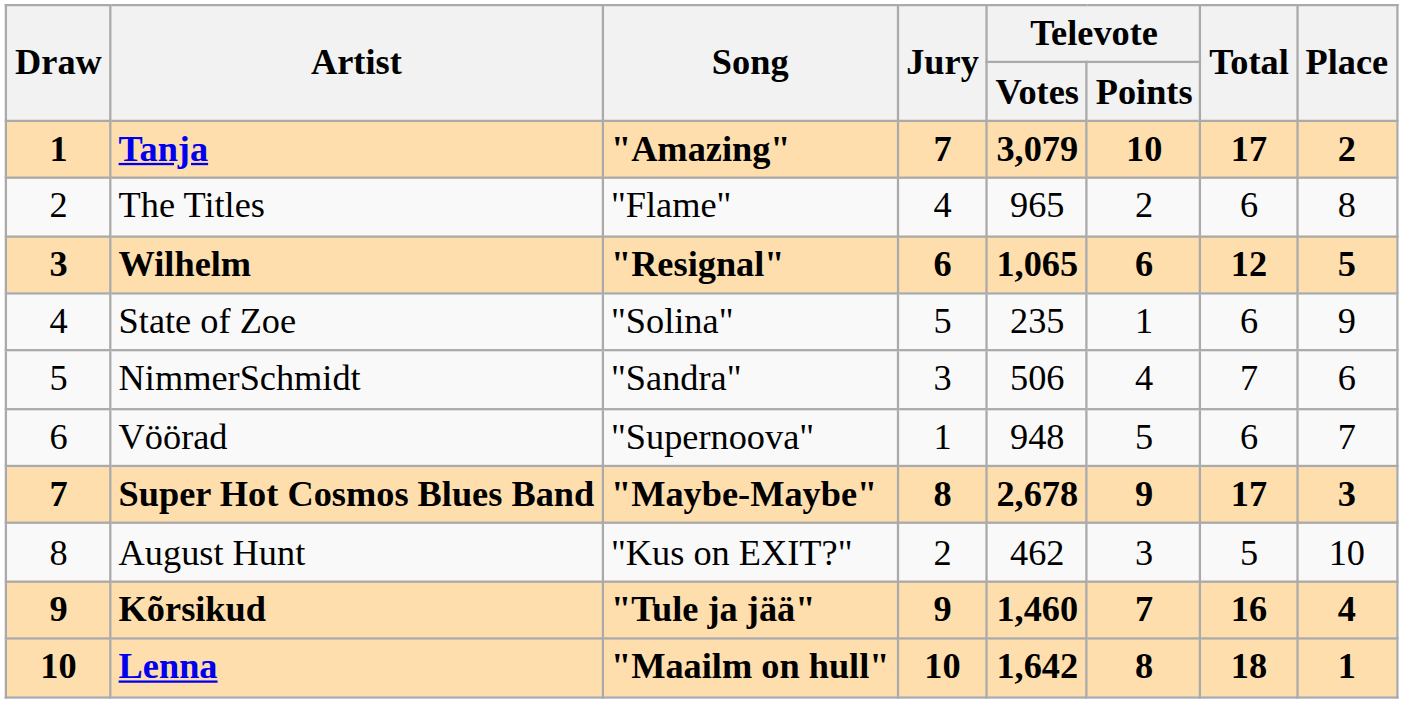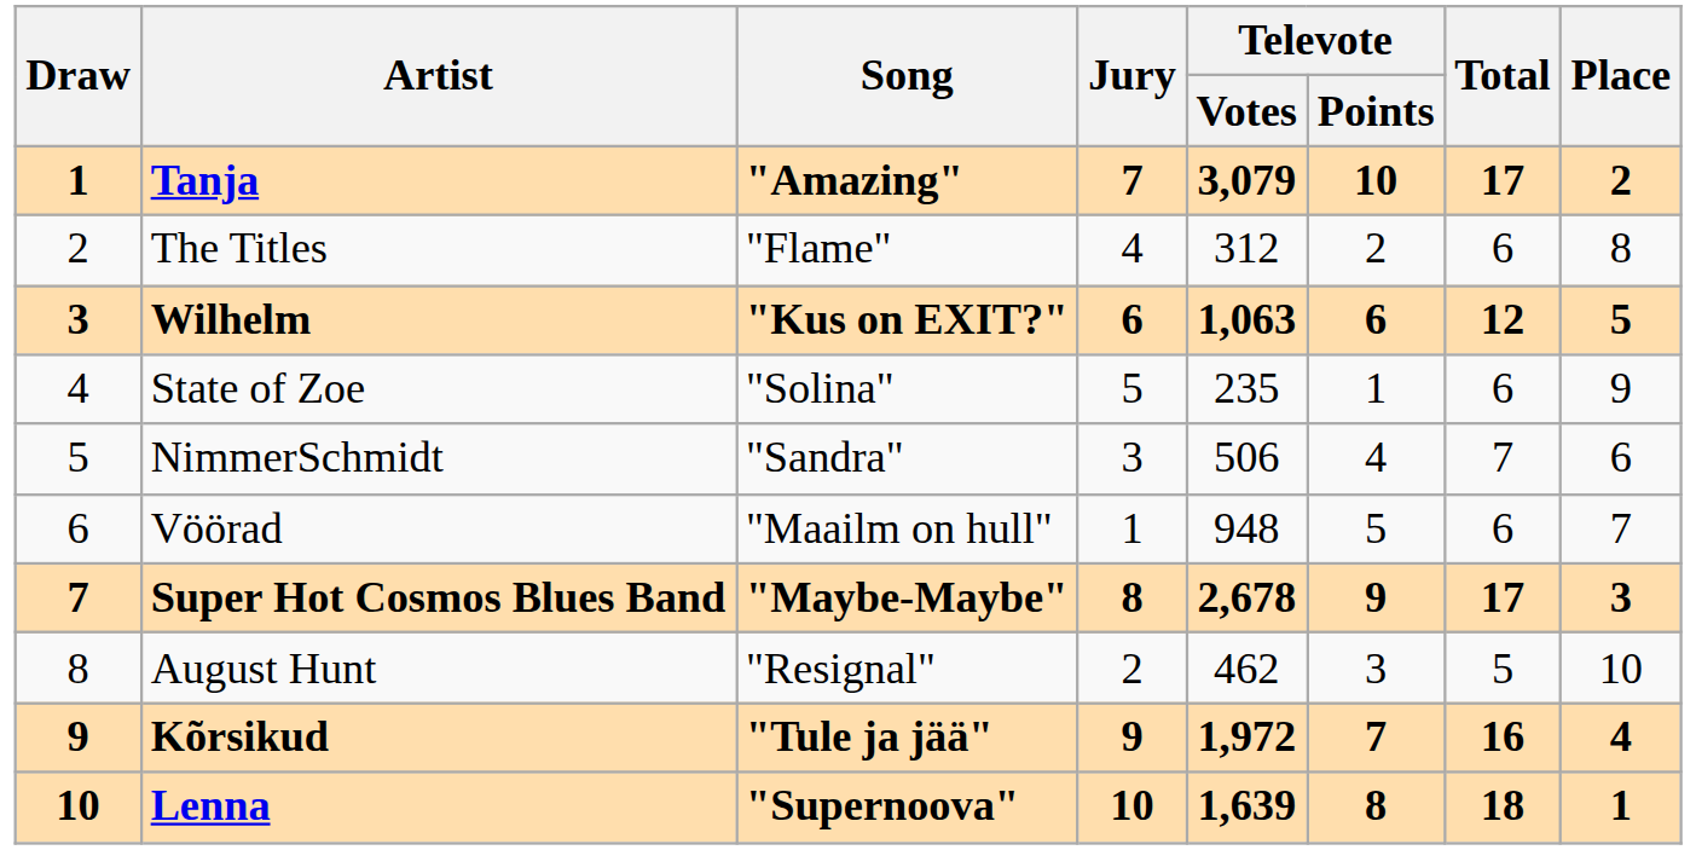The Titles | Televote / Votes: 965 -> 312
Wilhelm | Song: "Resignal" -> "Kus on EXIT?"
Wilhelm | Televote / Votes: 1,065 -> 1,063
Vöörad | Song: "Supernoova" -> "Maailm on hull"
August Hunt | Song: "Kus on EXIT?" -> "Resignal"
Kõrsikud | Televote / Votes: 1,460 -> 1,972
Lenna | Song: "Maailm on hull" -> "Supernoova"
Lenna | Televote / Votes: 1,642 -> 1,639
